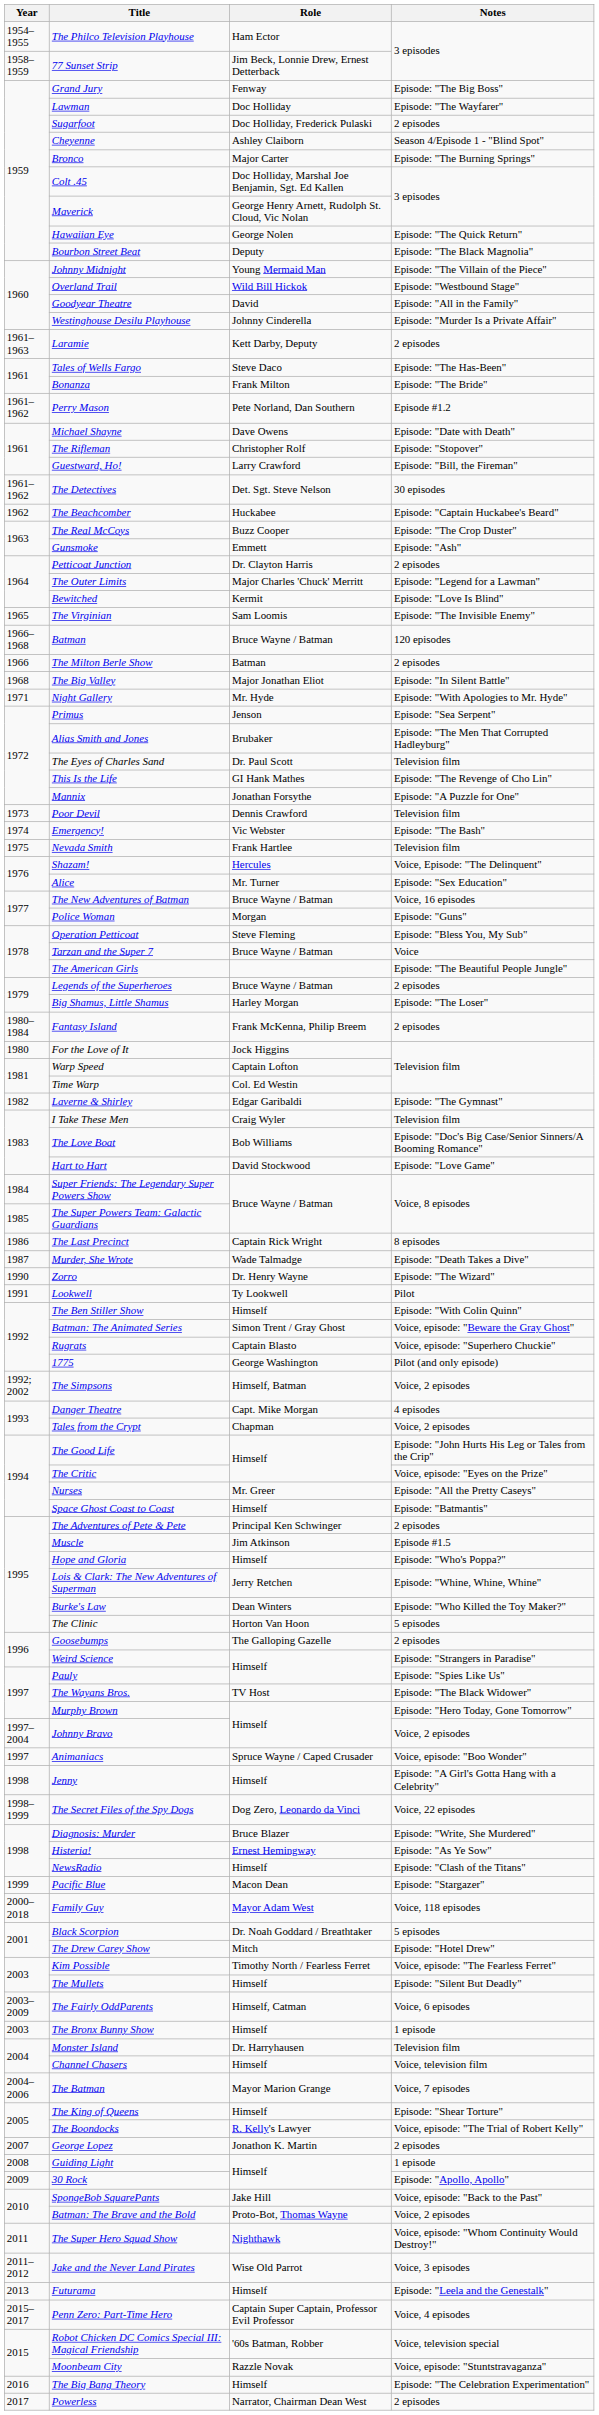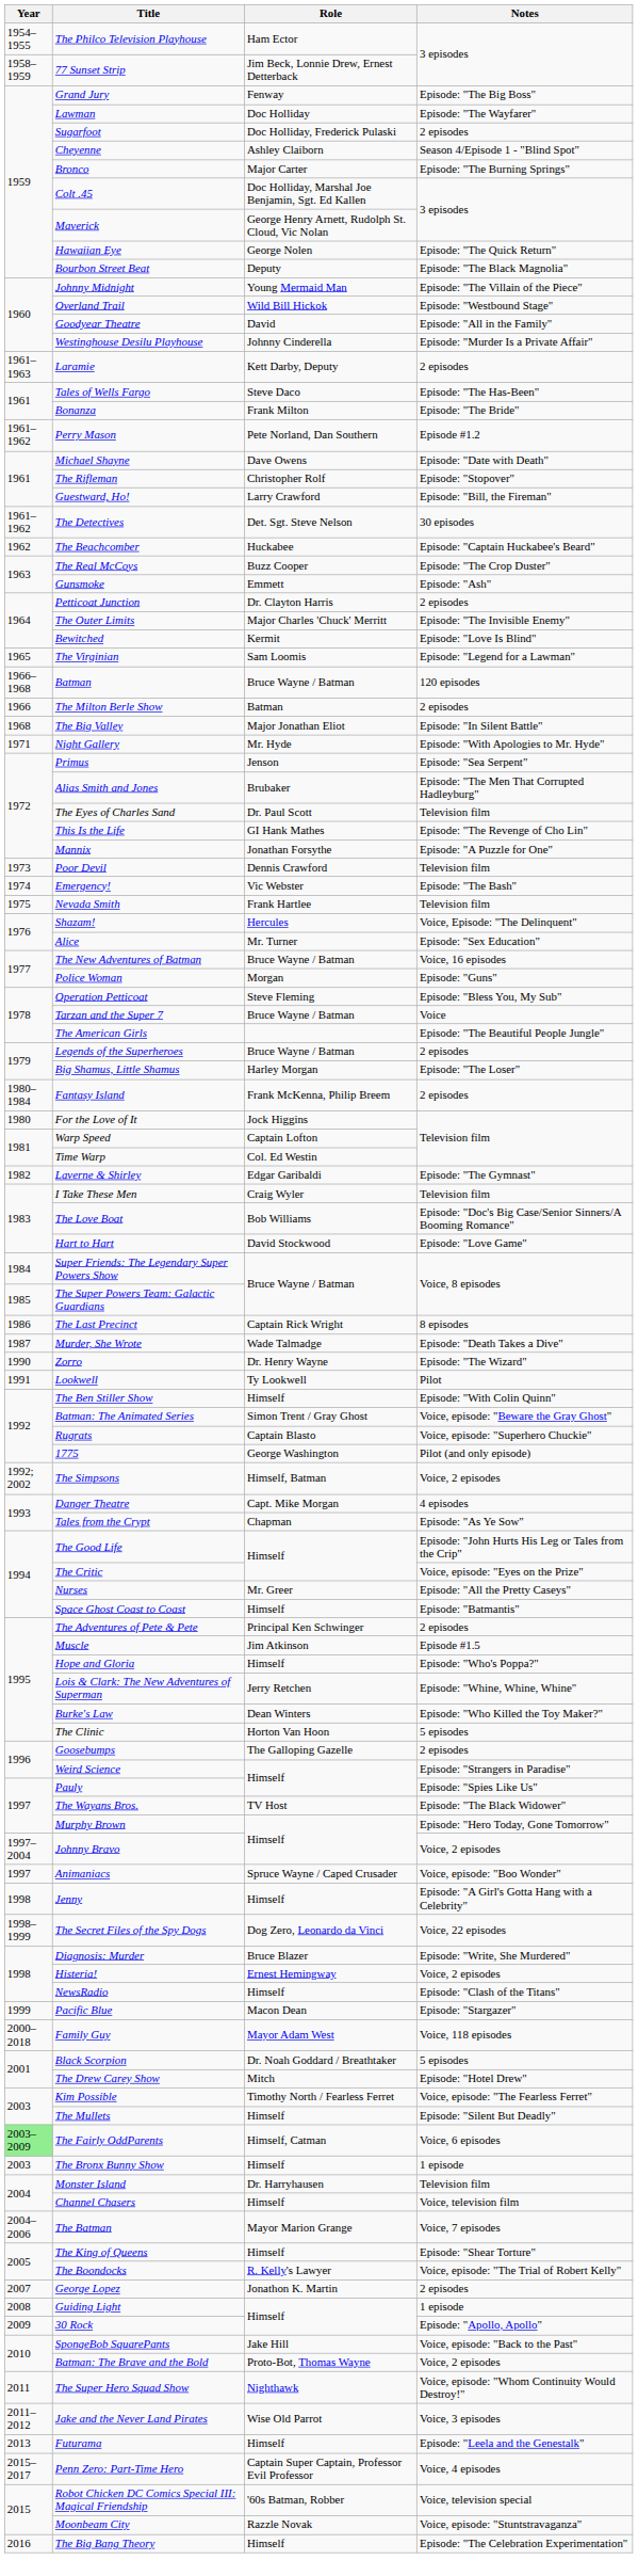The Outer Limits | Notes: Episode: "Legend for a Lawman" -> Episode: "The Invisible Enemy"
The Virginian | Notes: Episode: "The Invisible Enemy" -> Episode: "Legend for a Lawman"
Tales from the Crypt | Notes: Voice, 2 episodes -> Episode: "As Ye Sow"
Histeria! | Notes: Episode: "As Ye Sow" -> Voice, 2 episodes
The Fairly OddParents | Year: no background -> lightgreen background
- row: 2017 | Powerless | Narrator, Chairman Dean West | 2 episodes
